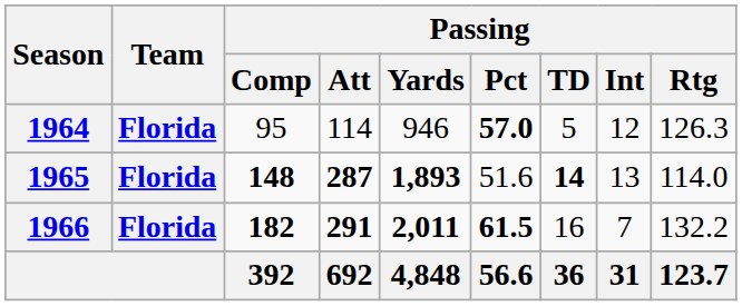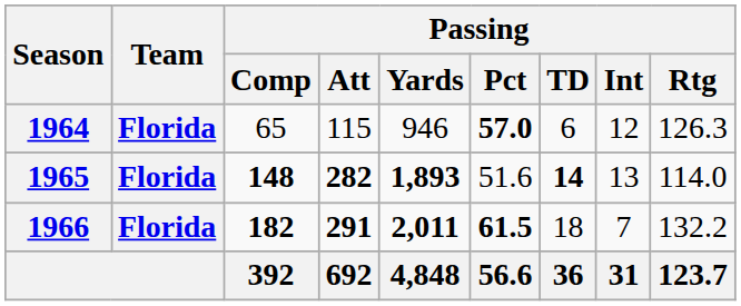1964 | Passing / Comp: 95 -> 65
1964 | Passing / Att: 114 -> 115
1964 | Passing / TD: 5 -> 6
1965 | Passing / Att: 287 -> 282
1966 | Passing / TD: 16 -> 18
